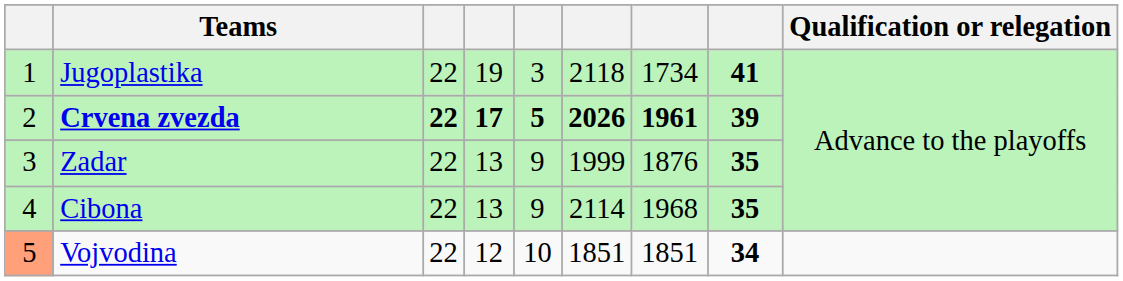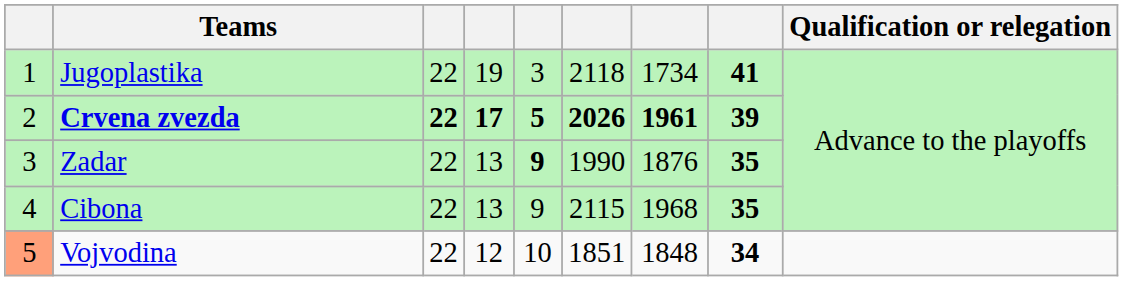Zadar | column 5: normal -> bold
Zadar | column 6: 1999 -> 1990
Cibona | column 6: 2114 -> 2115
Vojvodina | column 7: 1851 -> 1848
